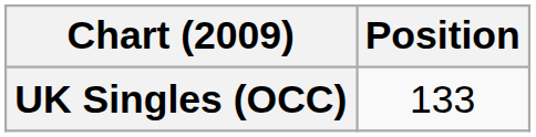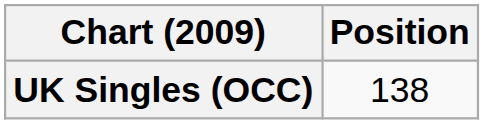UK Singles (OCC) | Position: 133 -> 138
